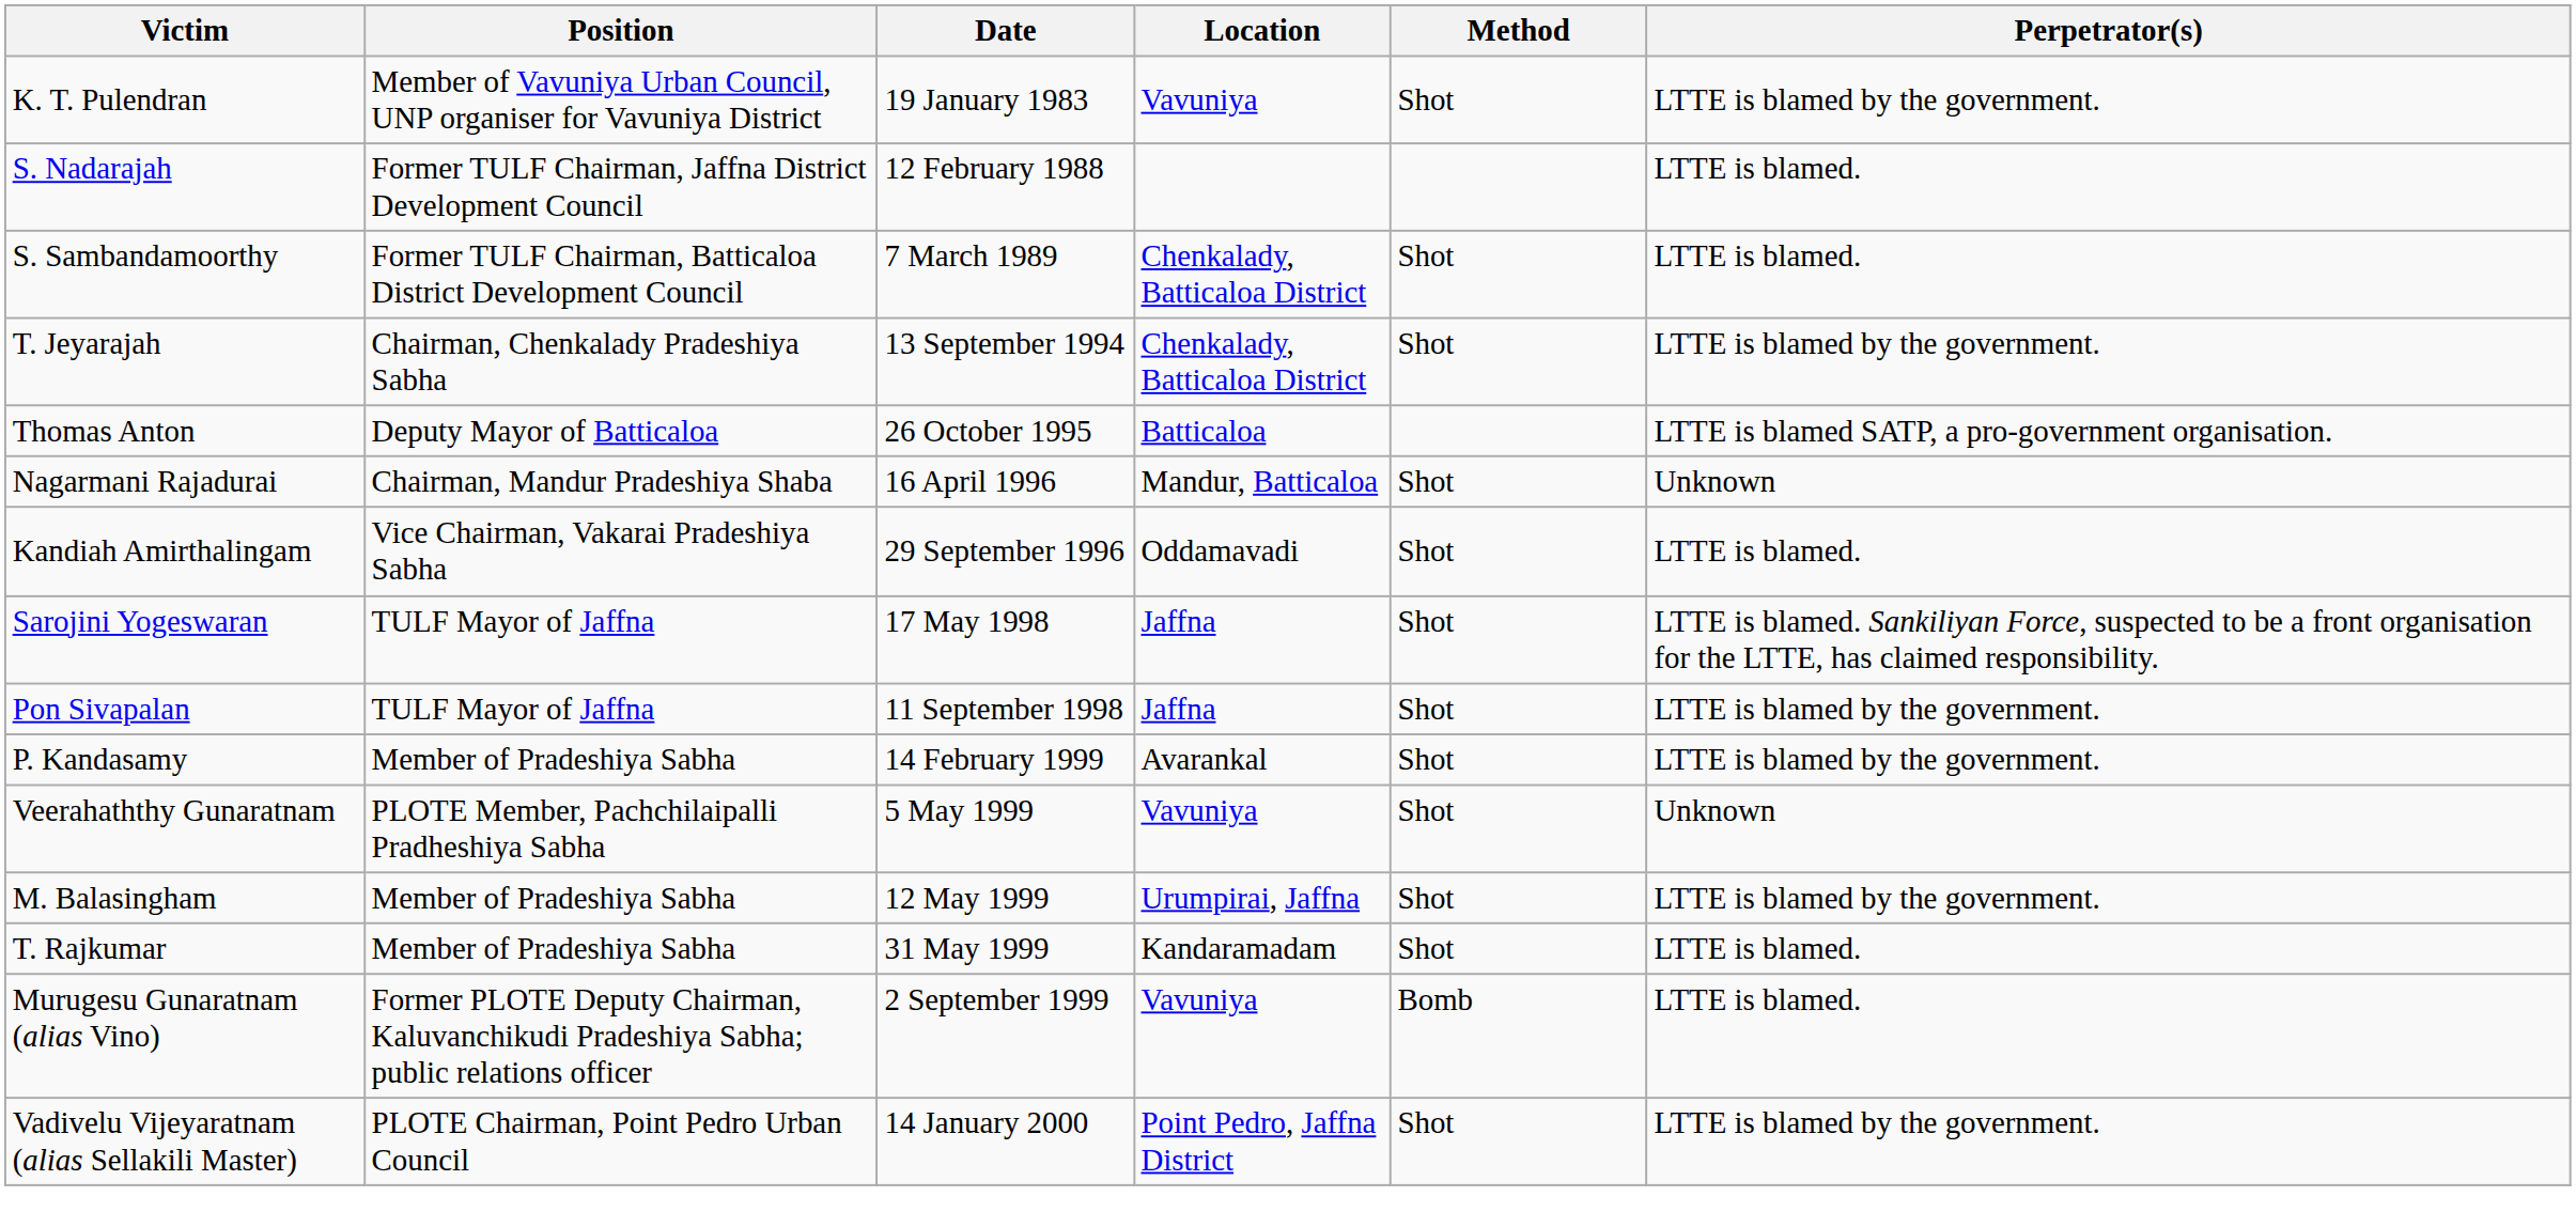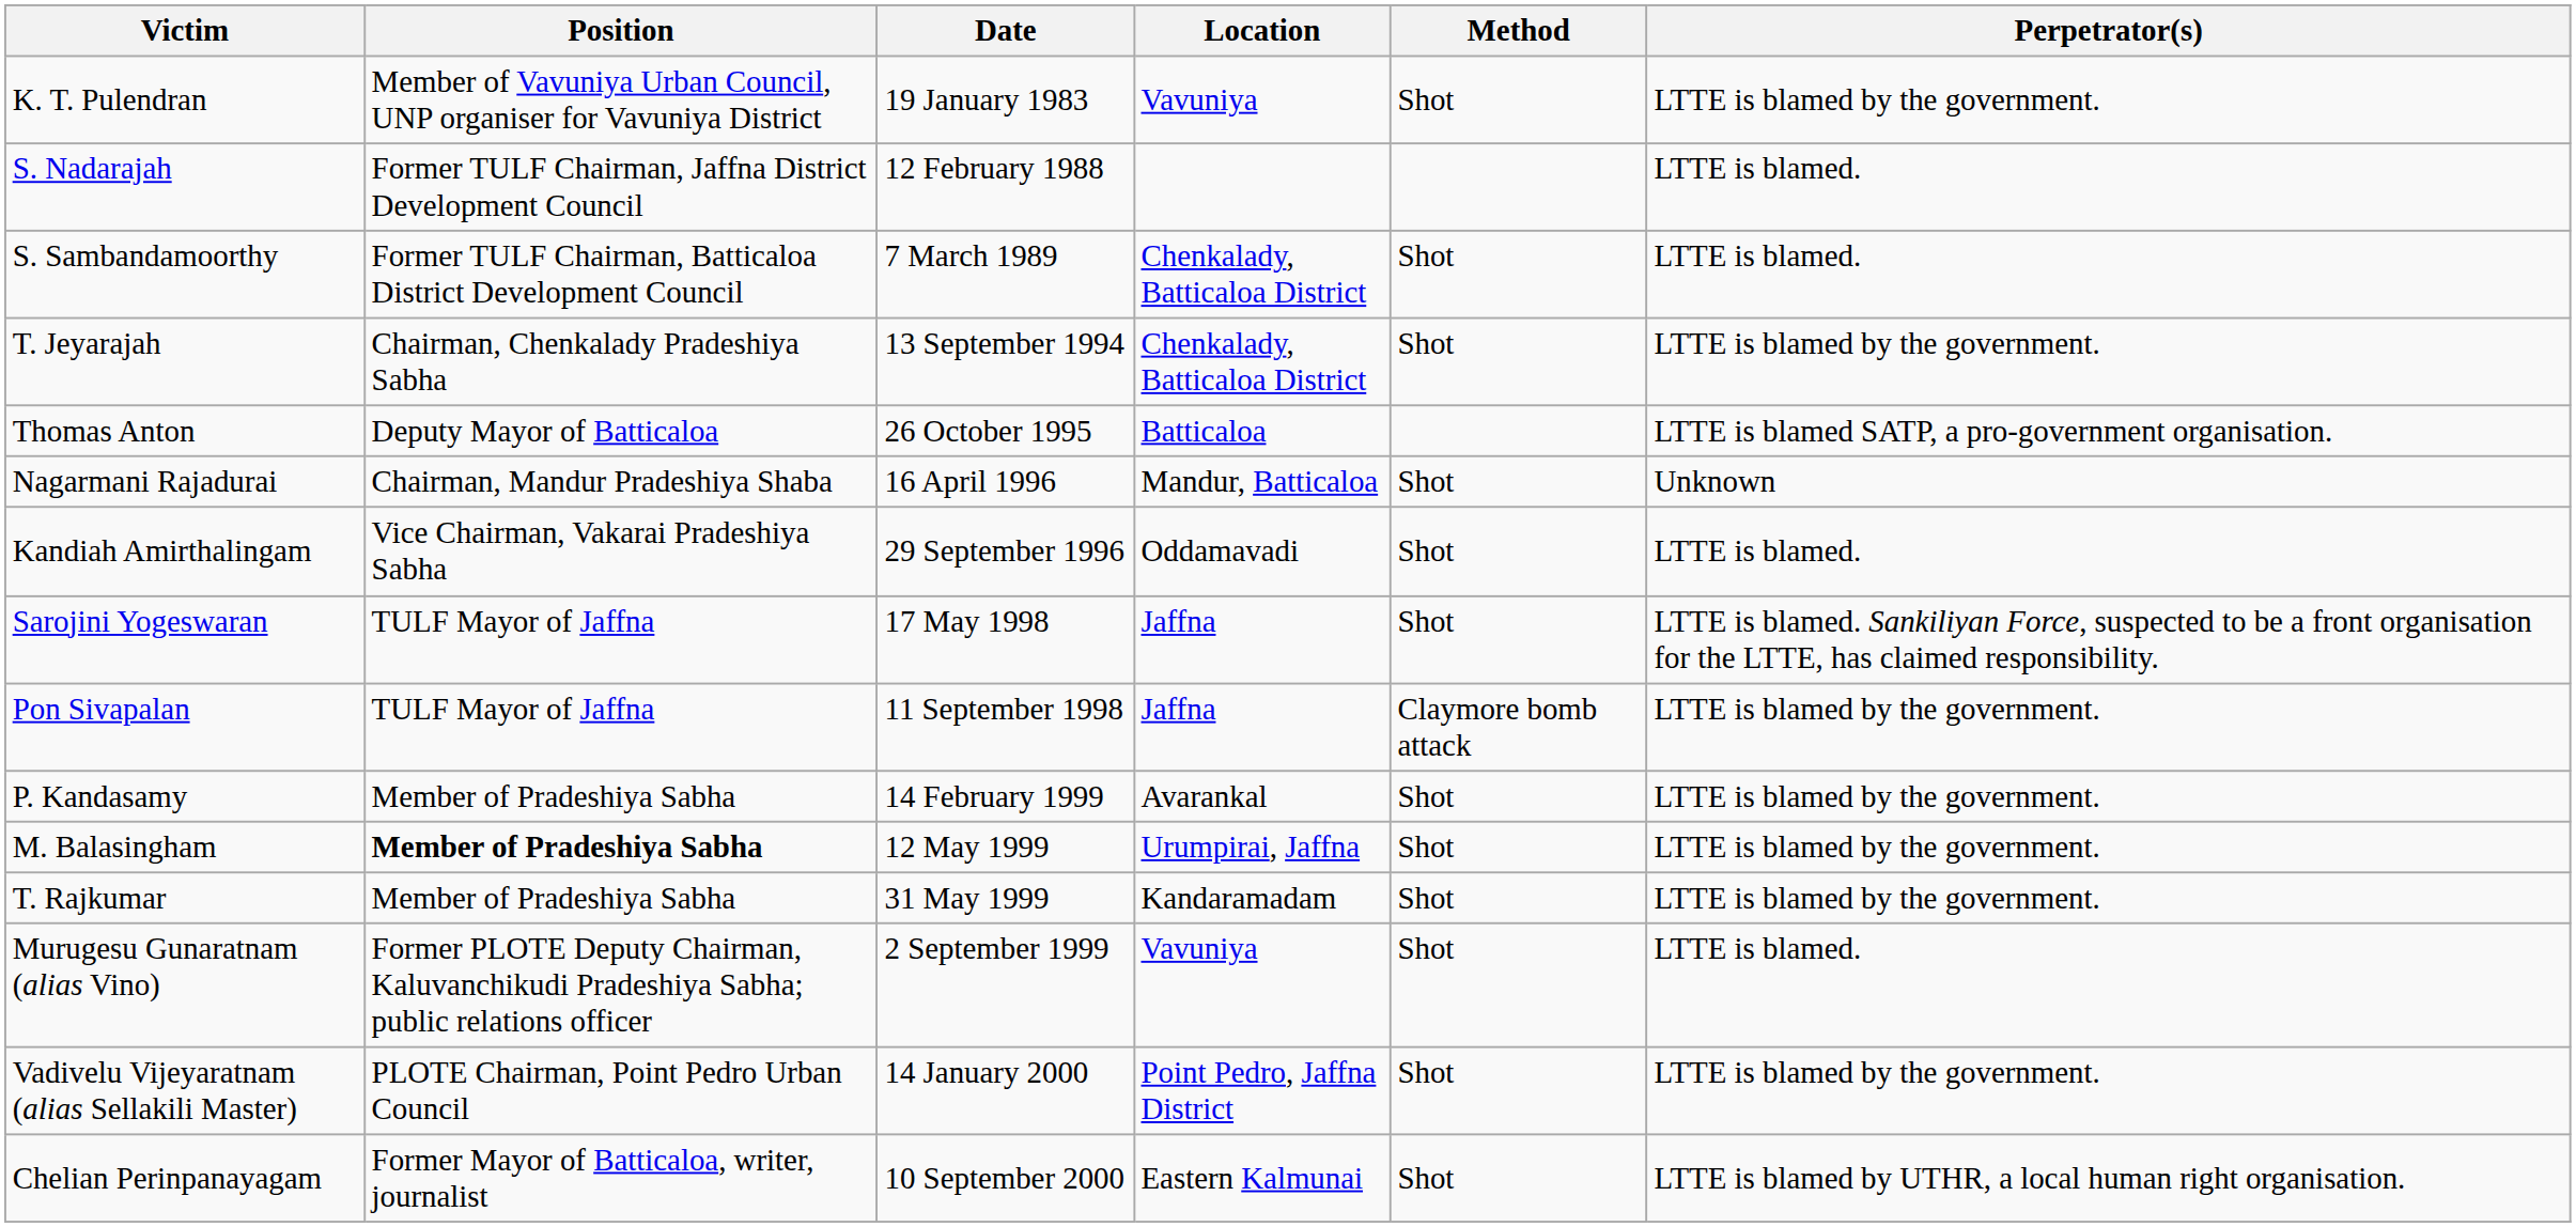Pon Sivapalan | Method: Shot -> Claymore bomb attack
- row: Veerahaththy Gunaratnam | PLOTE Member, Pachchilaipalli Pradheshiya Sabha | 5 May 1999 | Vavuniya | Shot | Unknown
M. Balasingham | Position: normal -> bold
T. Rajkumar | Perpetrator(s): LTTE is blamed. -> LTTE is blamed by the government.
Murugesu Gunaratnam (alias Vino) | Method: Bomb -> Shot
+ row: Chelian Perinpanayagam | Former Mayor of Batticaloa, writer, journalist | 10 September 2000 | Eastern Kalmunai | Shot | LTTE is blamed by UTHR, a local human right organisation.
